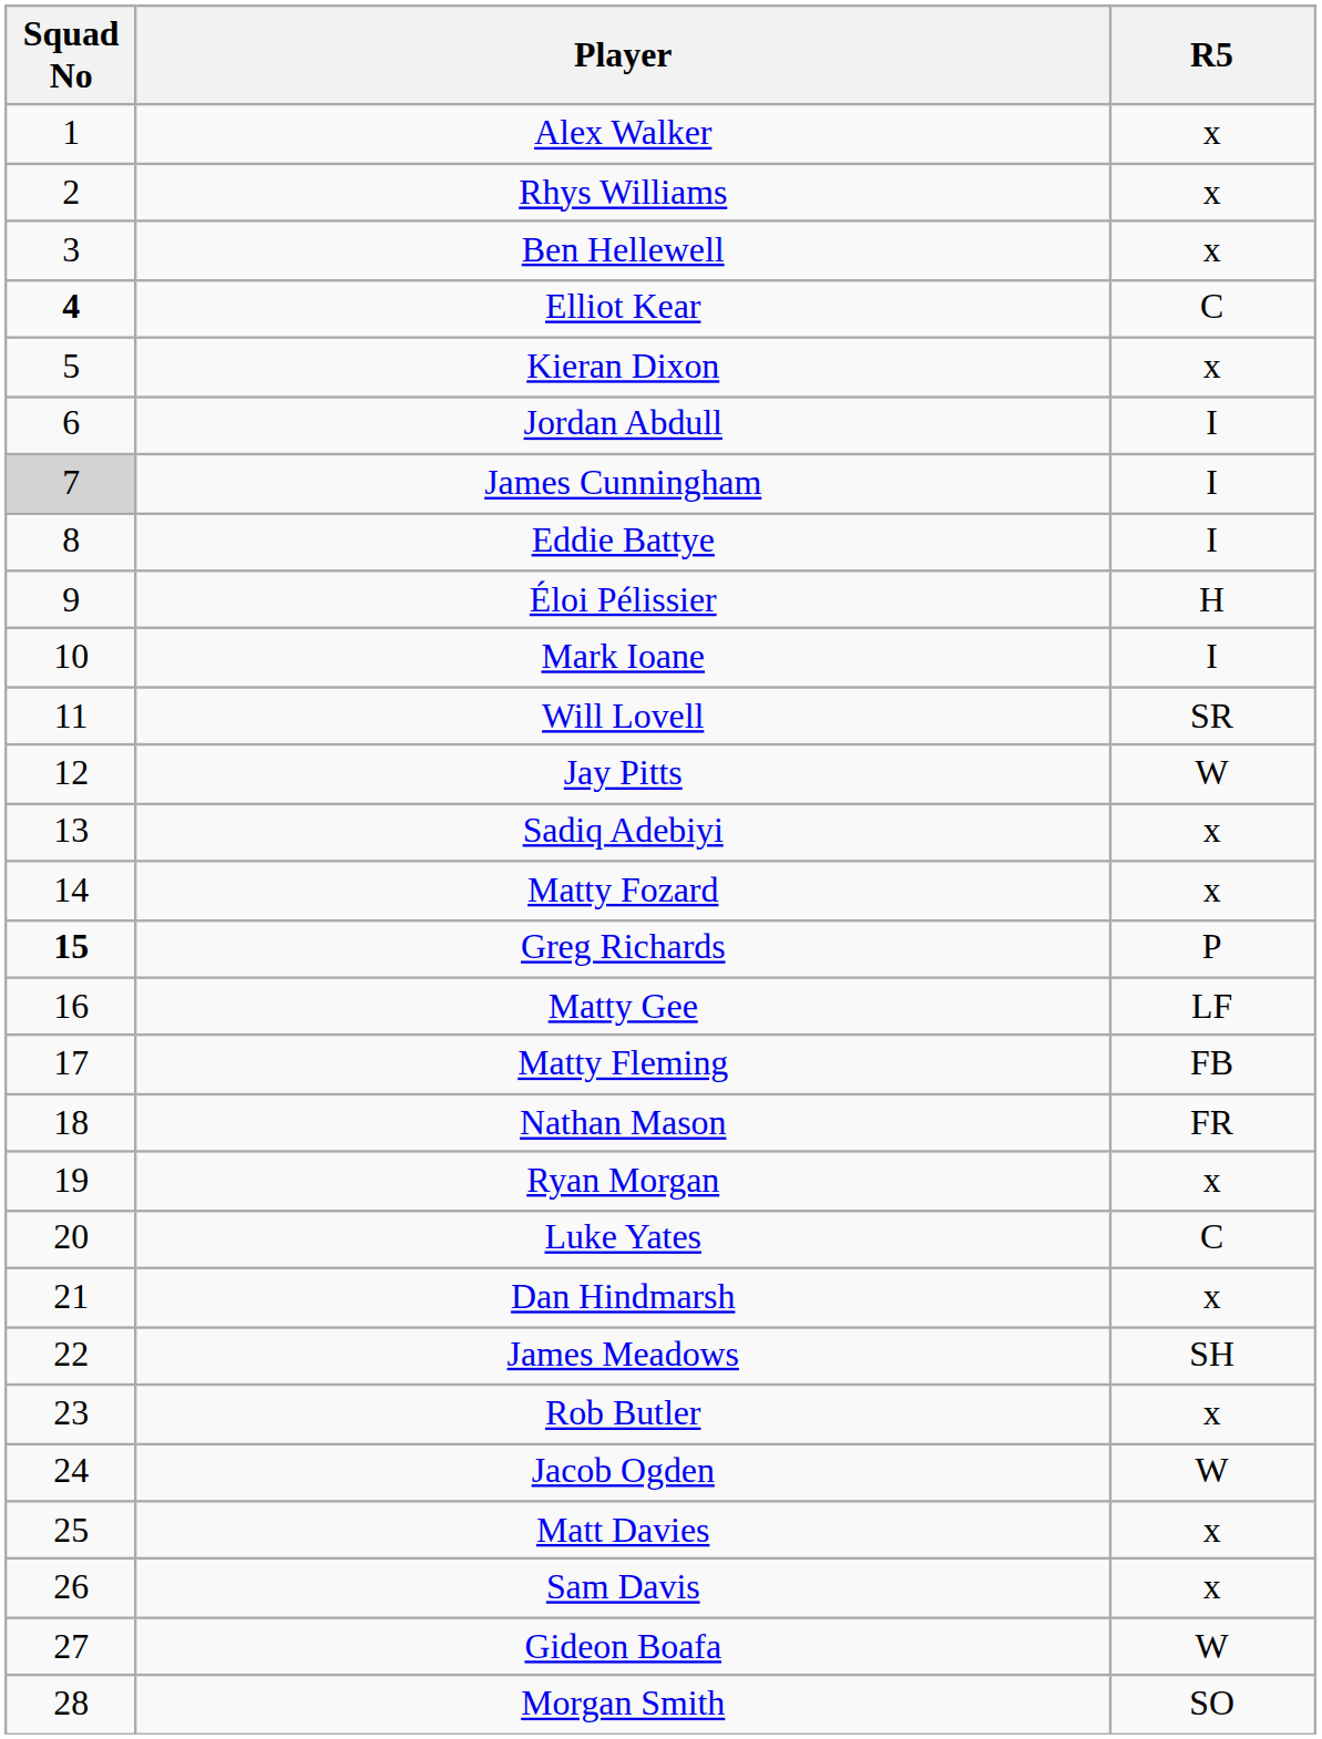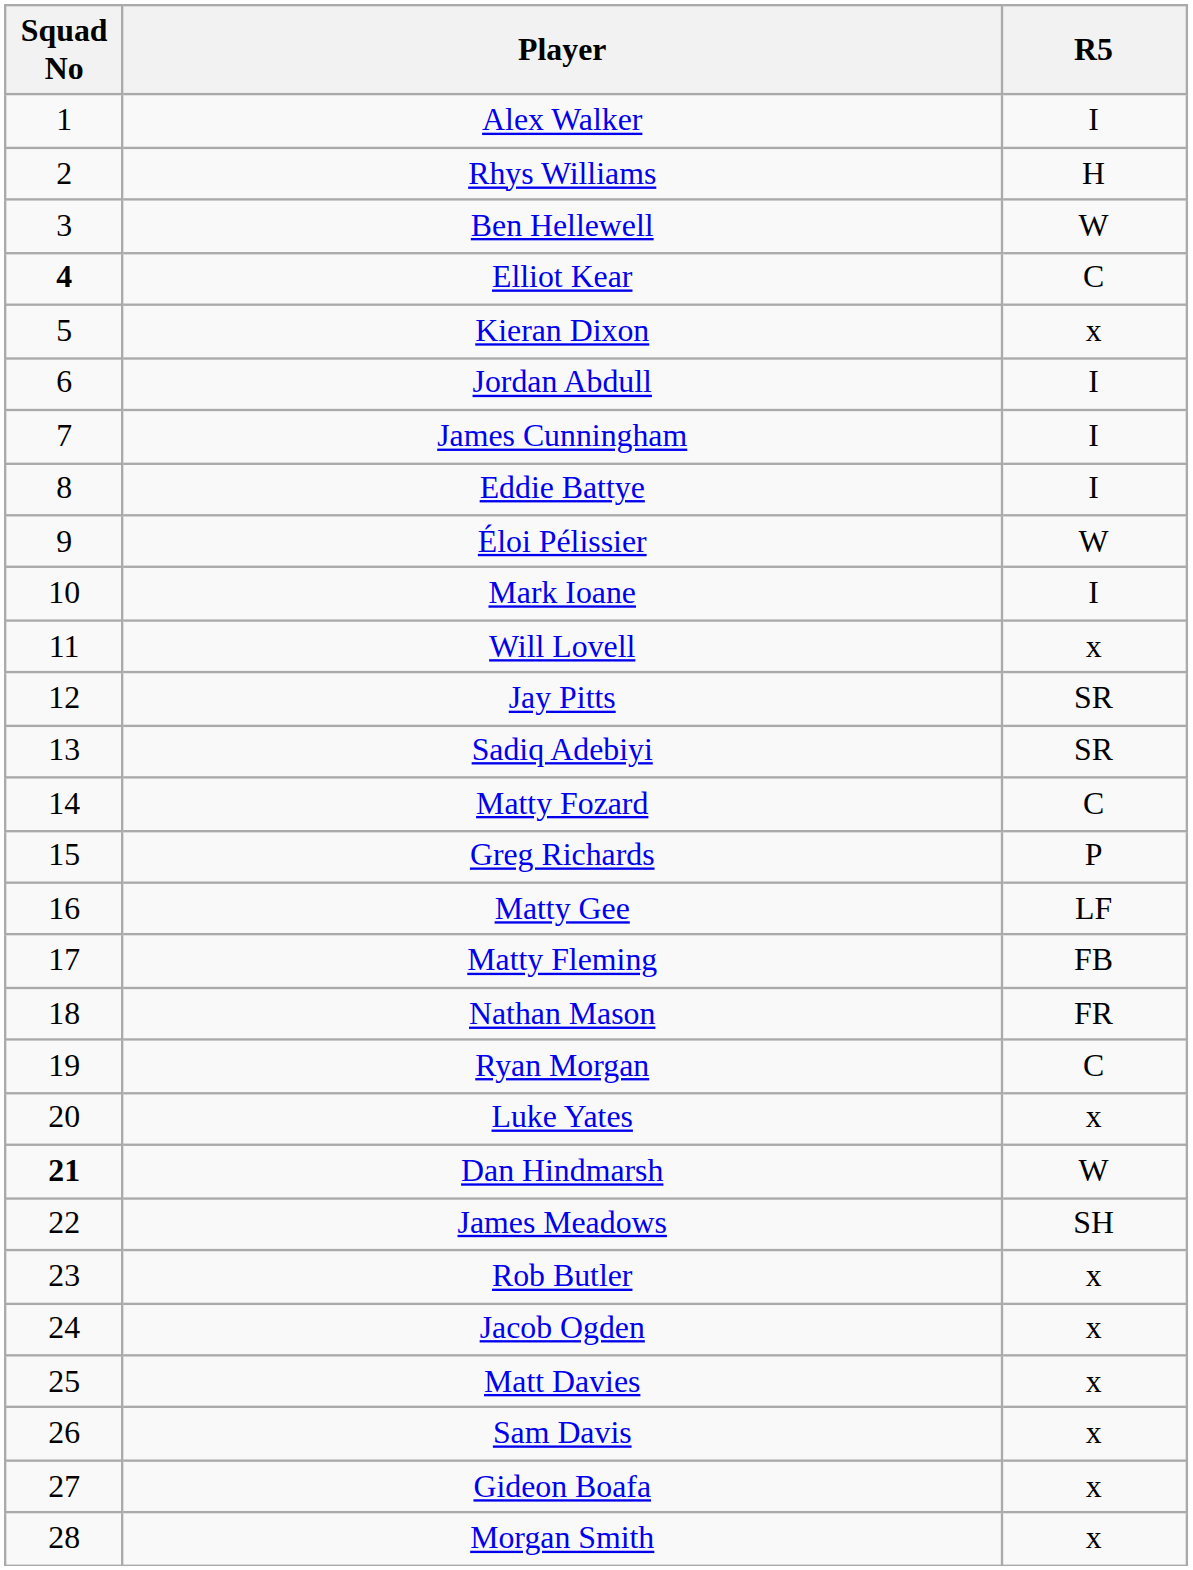Alex Walker | R5: x -> I
Rhys Williams | R5: x -> H
Ben Hellewell | R5: x -> W
James Cunningham | Squad No: lightgrey background -> no background
Éloi Pélissier | R5: H -> W
Will Lovell | R5: SR -> x
Jay Pitts | R5: W -> SR
Sadiq Adebiyi | R5: x -> SR
Matty Fozard | R5: x -> C
Greg Richards | Squad No: bold -> normal
Ryan Morgan | R5: x -> C
Luke Yates | R5: C -> x
Dan Hindmarsh | Squad No: normal -> bold
Dan Hindmarsh | R5: x -> W
Jacob Ogden | R5: W -> x
Gideon Boafa | R5: W -> x
Morgan Smith | R5: SO -> x
